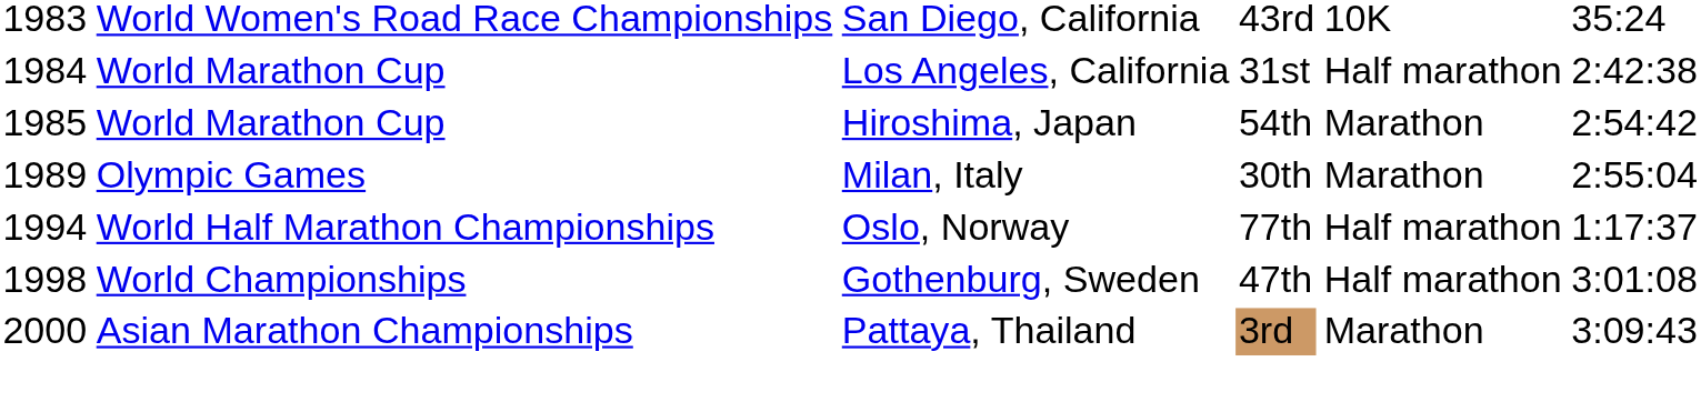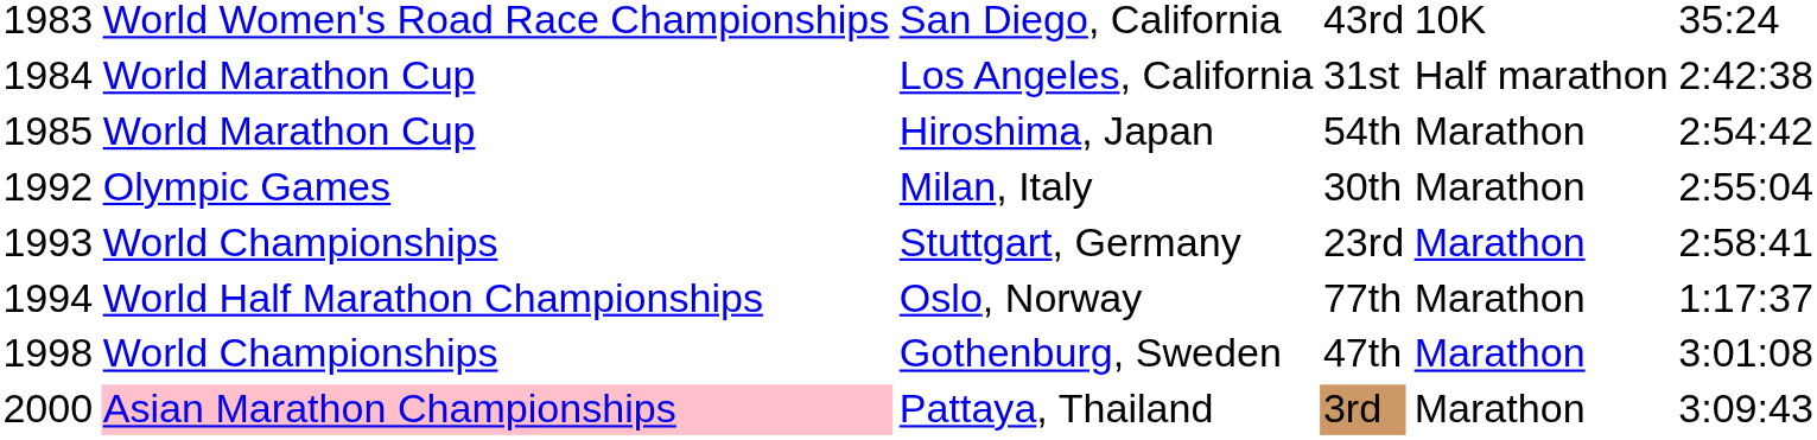Milan, Italy | column 1: 1989 -> 1992
+ row: 1993 | World Championships | Stuttgart, Germany | 23rd | Marathon | 2:58:41
Oslo, Norway | column 5: Half marathon -> Marathon
Gothenburg, Sweden | column 5: Half marathon -> Marathon
Pattaya, Thailand | column 2: no background -> pink background
